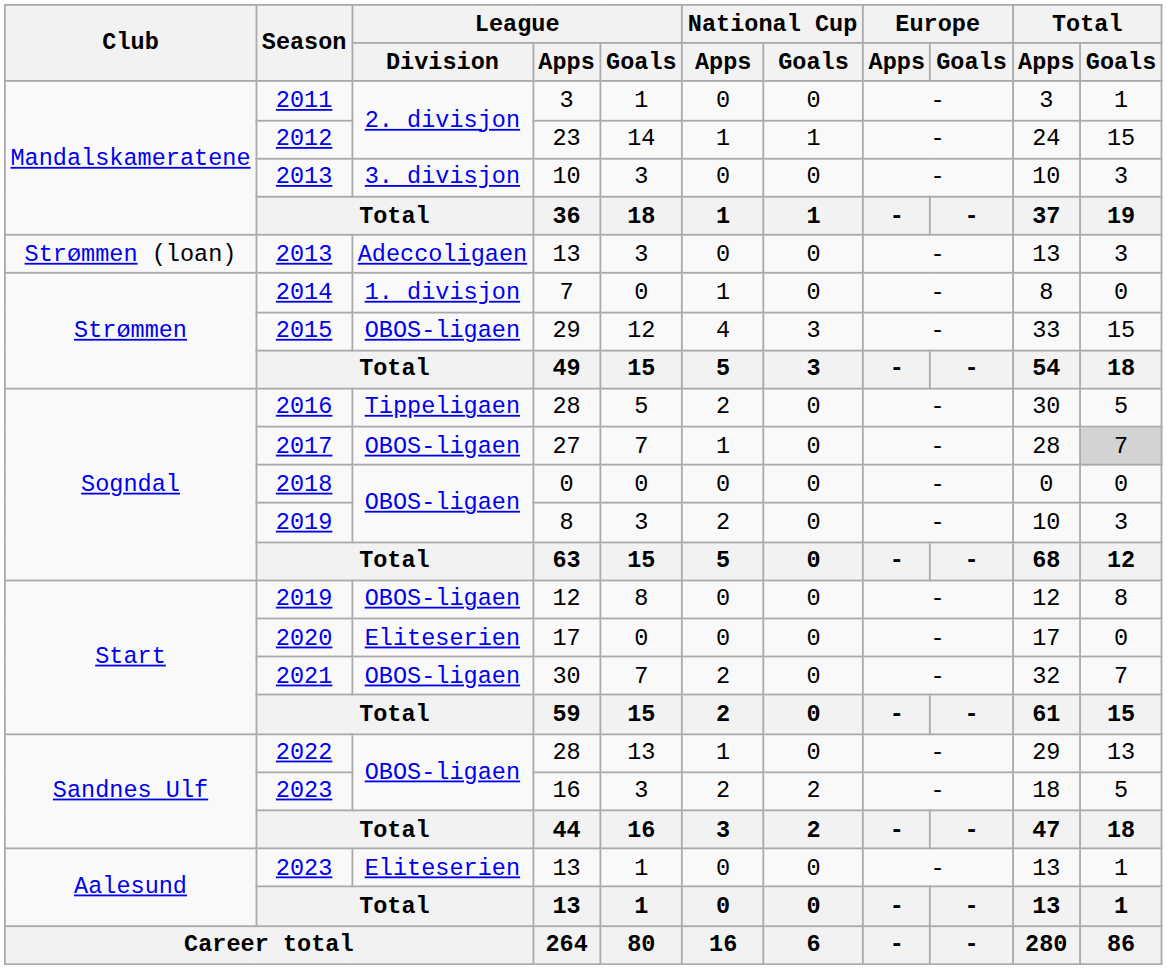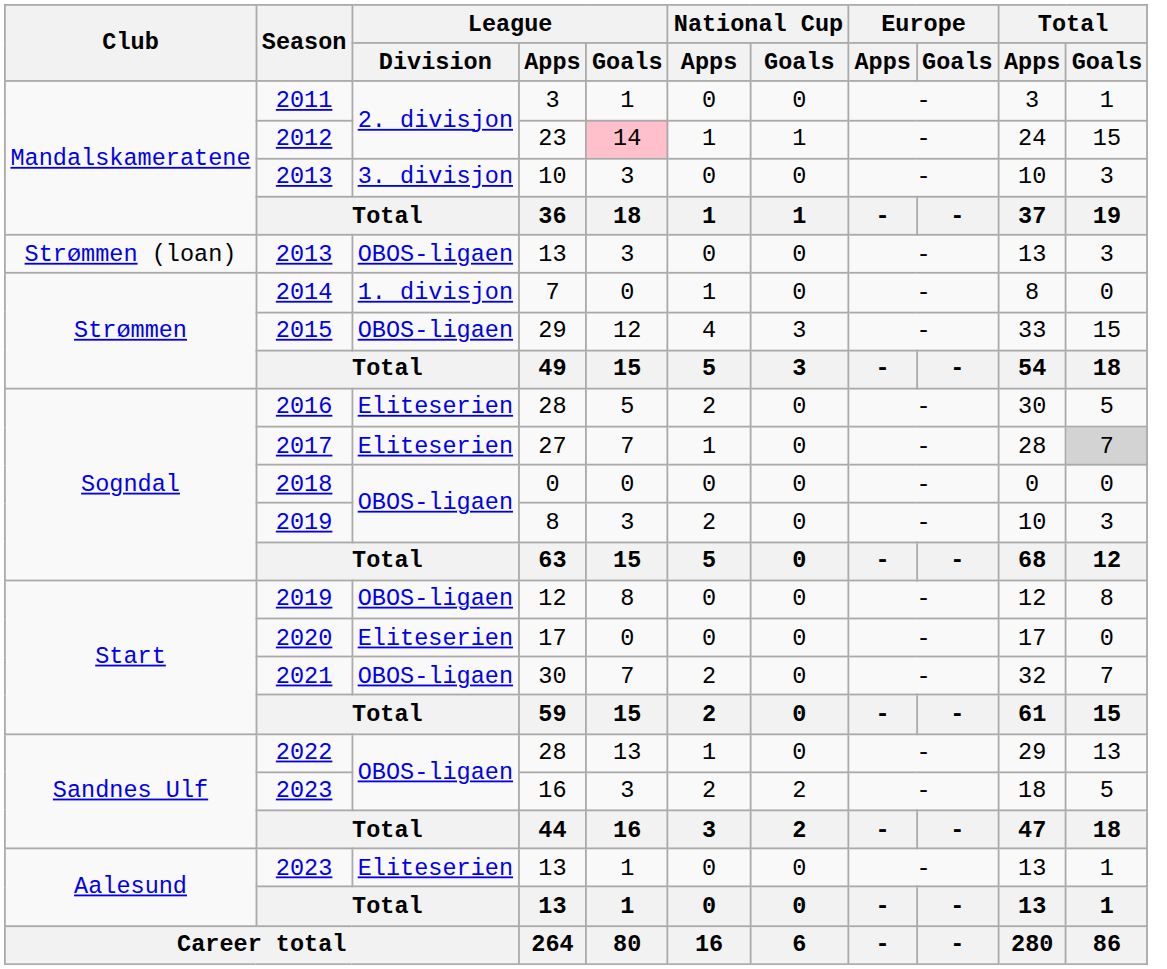23 | League / Goals: no background -> pink background
2013 / 13 | League / Division: Adeccoligaen -> OBOS-ligaen
2016 / 28 | League / Division: Tippeligaen -> Eliteserien
27 | League / Division: OBOS-ligaen -> Eliteserien
